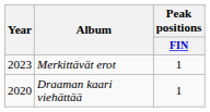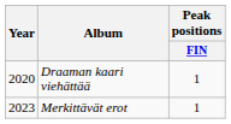rows swapped: Draaman kaari viehättää <-> Merkittävät erot
